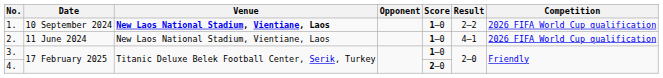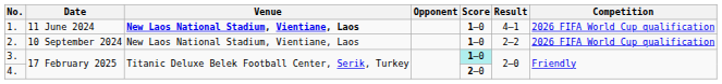1. | Date: 10 September 2024 -> 11 June 2024
1. | Result: 2–2 -> 4–1
2. | Date: 11 June 2024 -> 10 September 2024
2. | Result: 4–1 -> 2–2
3. | Score: no background -> paleturquoise background
